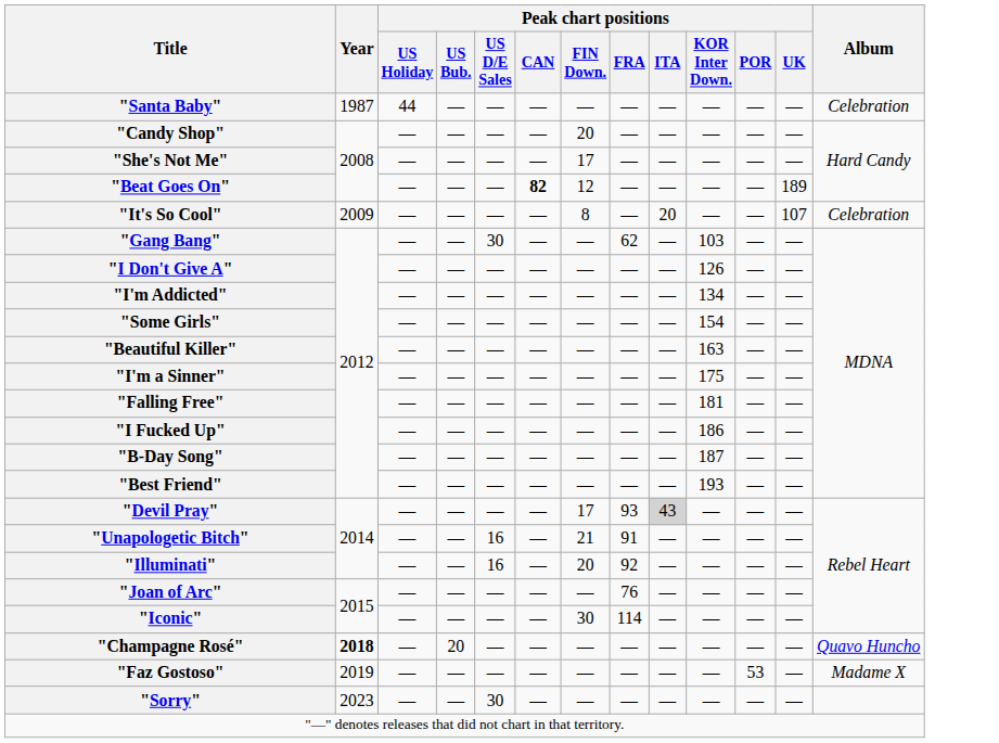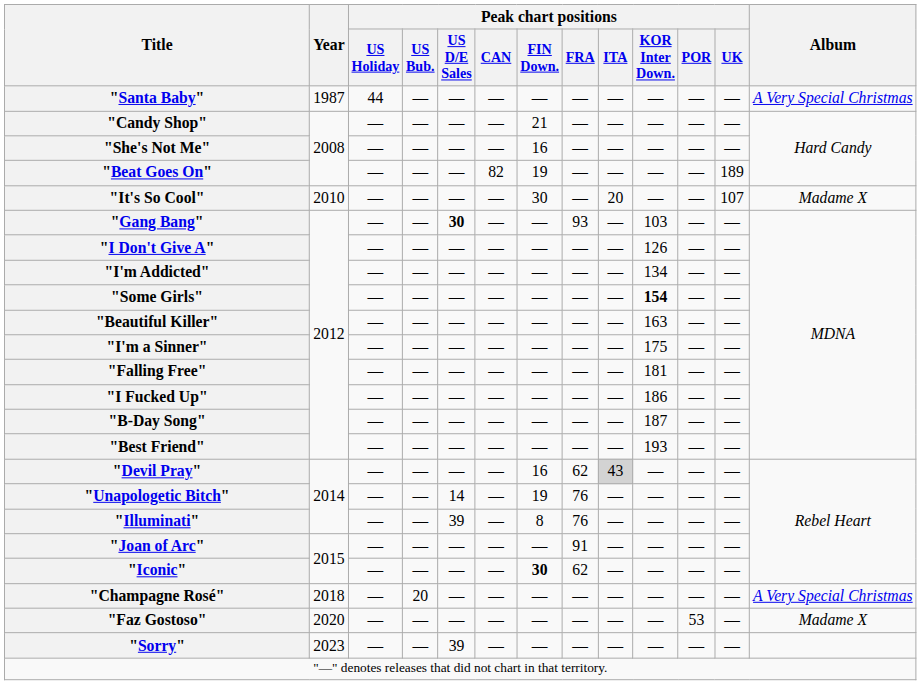"Santa Baby" | Album: Celebration -> A Very Special Christmas
"Candy Shop" | Peak chart positions / FIN Down.: 20 -> 21
"She's Not Me" | Peak chart positions / FIN Down.: 17 -> 16
"Beat Goes On" | Peak chart positions / CAN: bold -> normal
"Beat Goes On" | Peak chart positions / FIN Down.: 12 -> 19
"It's So Cool" | Year: 2009 -> 2010
"It's So Cool" | Peak chart positions / FIN Down.: 8 -> 30
"It's So Cool" | Album: Celebration -> Madame X
"Gang Bang" | Peak chart positions / US D/E Sales: normal -> bold
"Gang Bang" | Peak chart positions / FRA: 62 -> 93
"Some Girls" | Peak chart positions / KOR Inter Down.: normal -> bold
"Devil Pray" | Peak chart positions / FIN Down.: 17 -> 16
"Devil Pray" | Peak chart positions / FRA: 93 -> 62
"Unapologetic Bitch" | Peak chart positions / US D/E Sales: 16 -> 14
"Unapologetic Bitch" | Peak chart positions / FIN Down.: 21 -> 19
"Unapologetic Bitch" | Peak chart positions / FRA: 91 -> 76
"Illuminati" | Peak chart positions / US D/E Sales: 16 -> 39
"Illuminati" | Peak chart positions / FIN Down.: 20 -> 8
"Illuminati" | Peak chart positions / FRA: 92 -> 76
"Joan of Arc" | Peak chart positions / FRA: 76 -> 91
"Iconic" | Peak chart positions / FIN Down.: normal -> bold
"Iconic" | Peak chart positions / FRA: 114 -> 62
"Champagne Rosé" | Year: bold -> normal
"Champagne Rosé" | Album: Quavo Huncho -> A Very Special Christmas
"Faz Gostoso" | Year: 2019 -> 2020
"Sorry" | Peak chart positions / US D/E Sales: 30 -> 39
